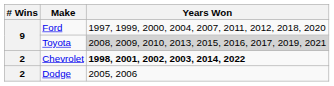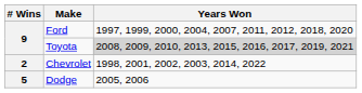Chevrolet | Years Won: bold -> normal
Dodge | # Wins: 2 -> 5
